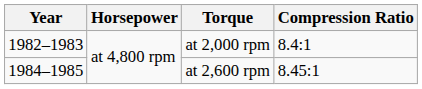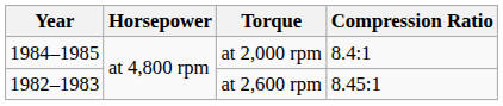at 2,000 rpm | Year: 1982–1983 -> 1984–1985
at 2,600 rpm | Year: 1984–1985 -> 1982–1983
